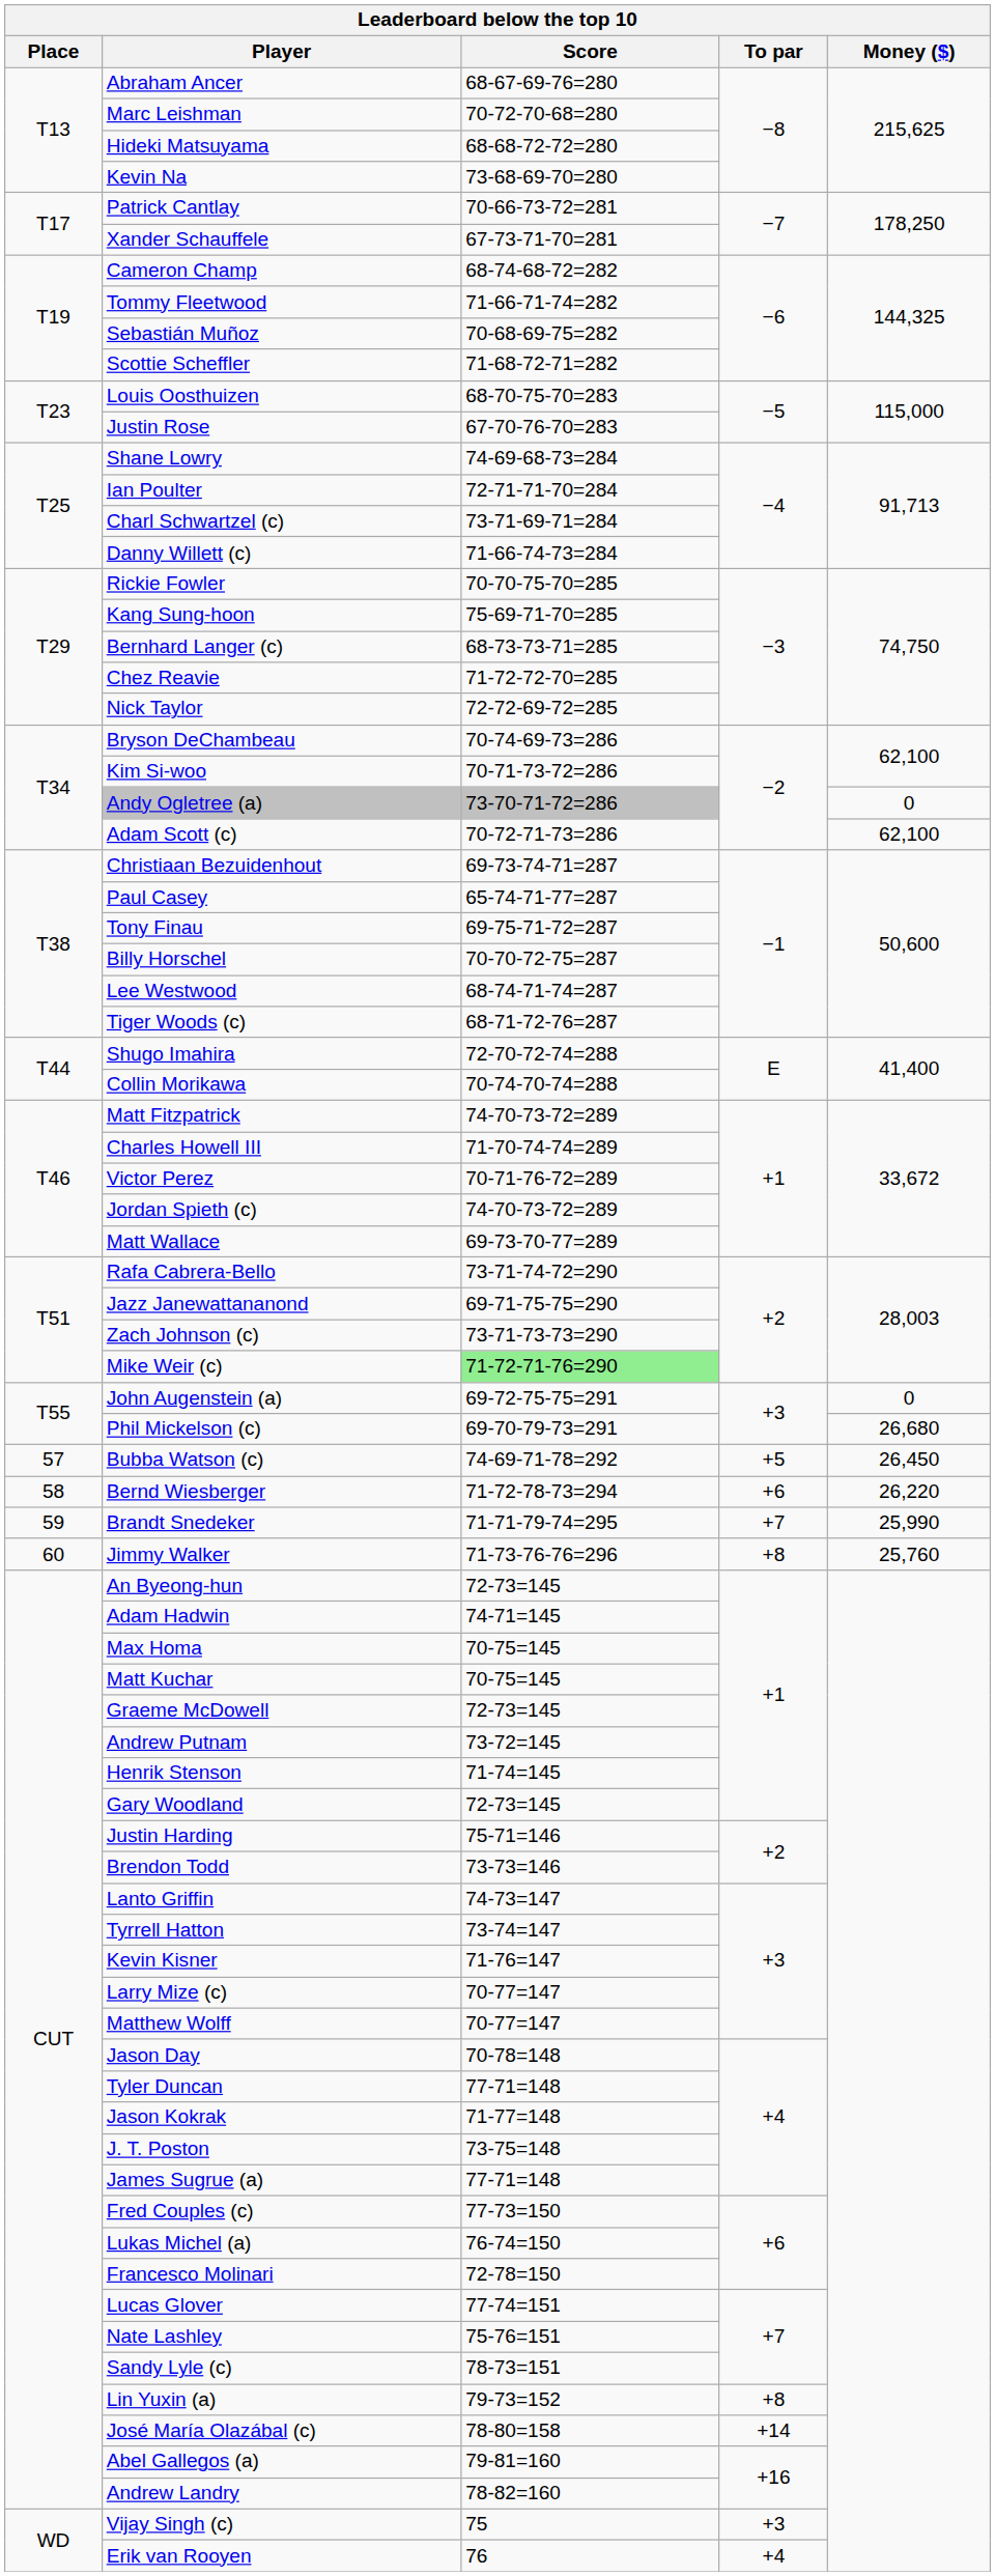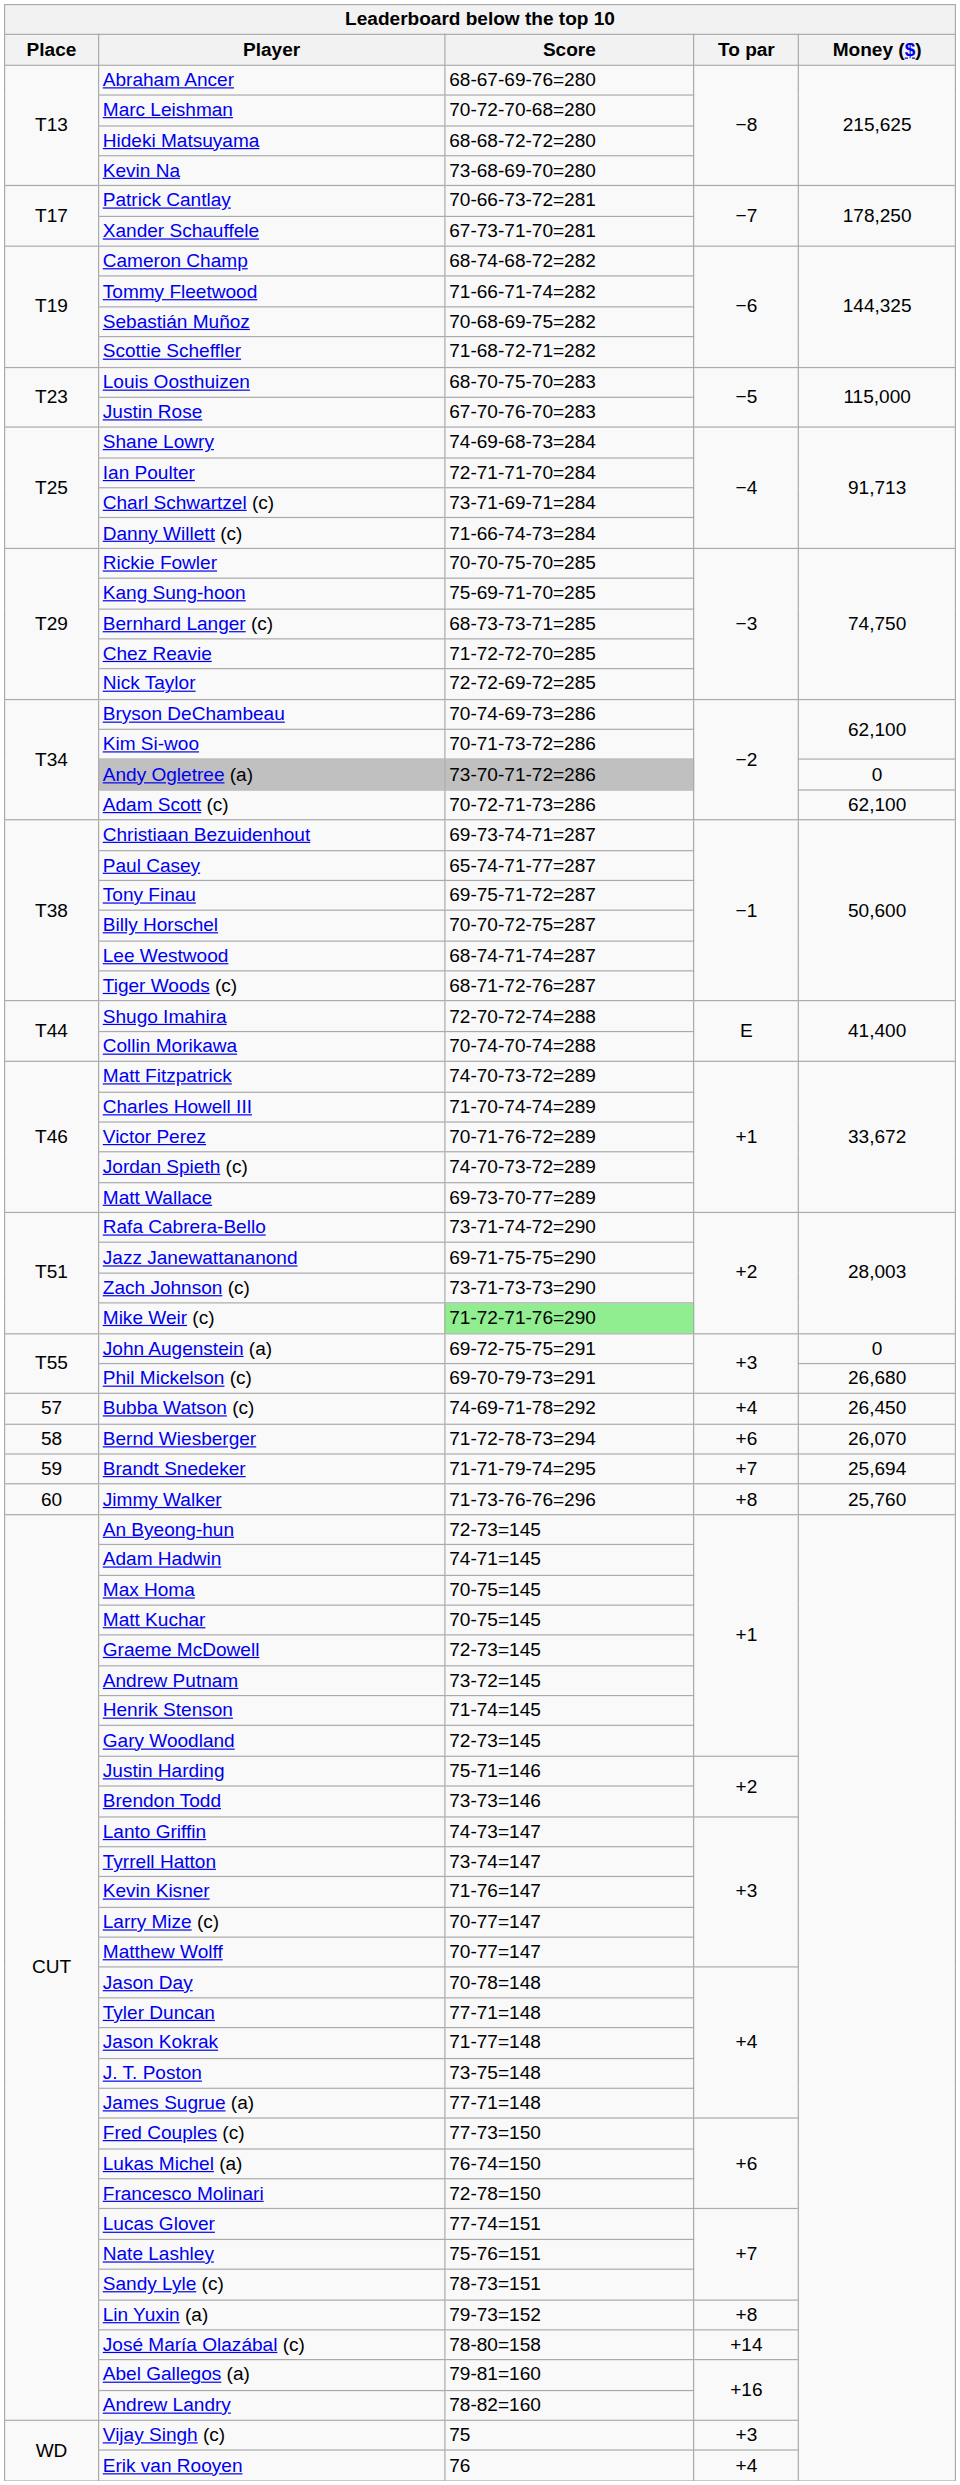Bubba Watson (c) | To par: +5 -> +4
Bernd Wiesberger | Money ($): 26,220 -> 26,070
Brandt Snedeker | Money ($): 25,990 -> 25,694
